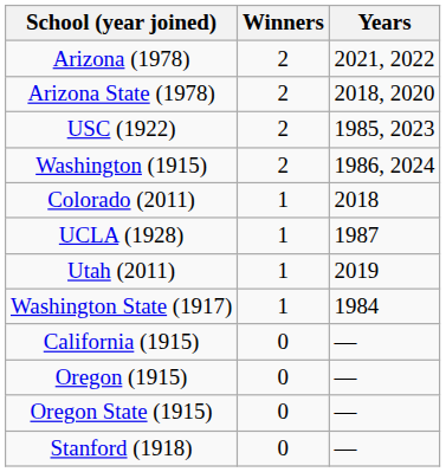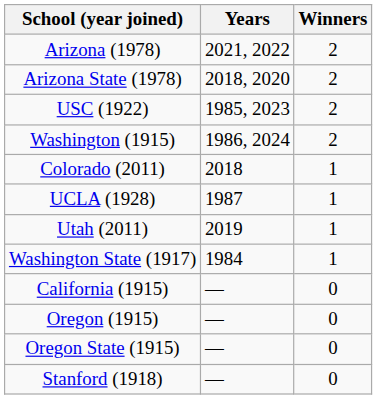columns swapped: Winners <-> Years
